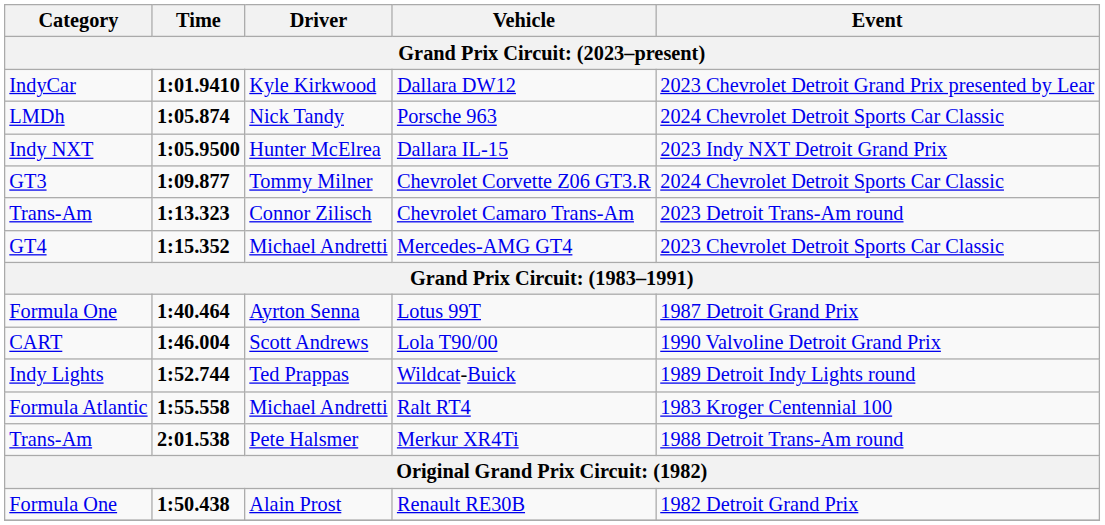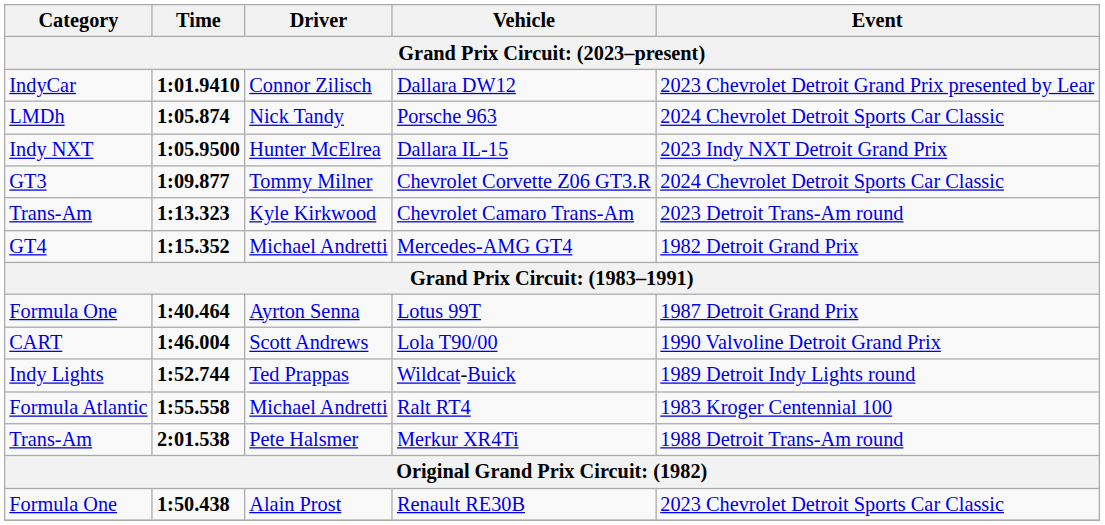Dallara DW12 | Driver: Kyle Kirkwood -> Connor Zilisch
Chevrolet Camaro Trans-Am | Driver: Connor Zilisch -> Kyle Kirkwood
Mercedes-AMG GT4 | Event: 2023 Chevrolet Detroit Sports Car Classic -> 1982 Detroit Grand Prix
Renault RE30B | Event: 1982 Detroit Grand Prix -> 2023 Chevrolet Detroit Sports Car Classic
